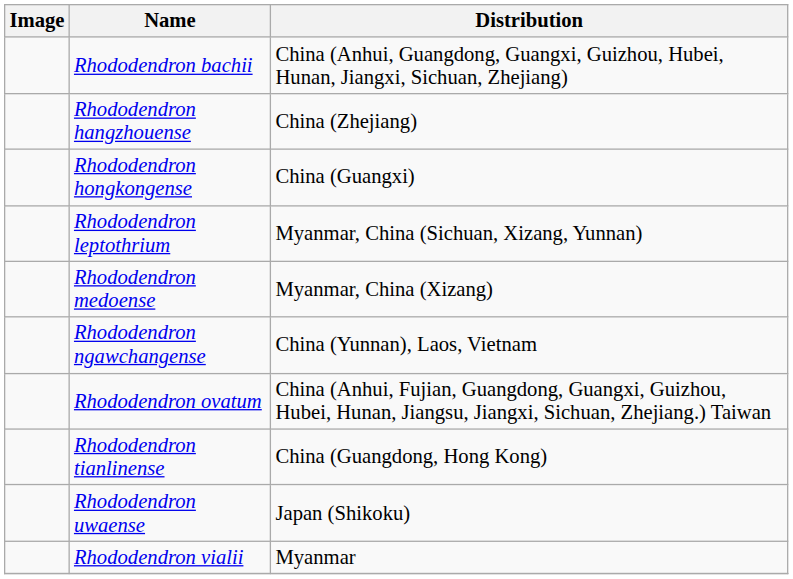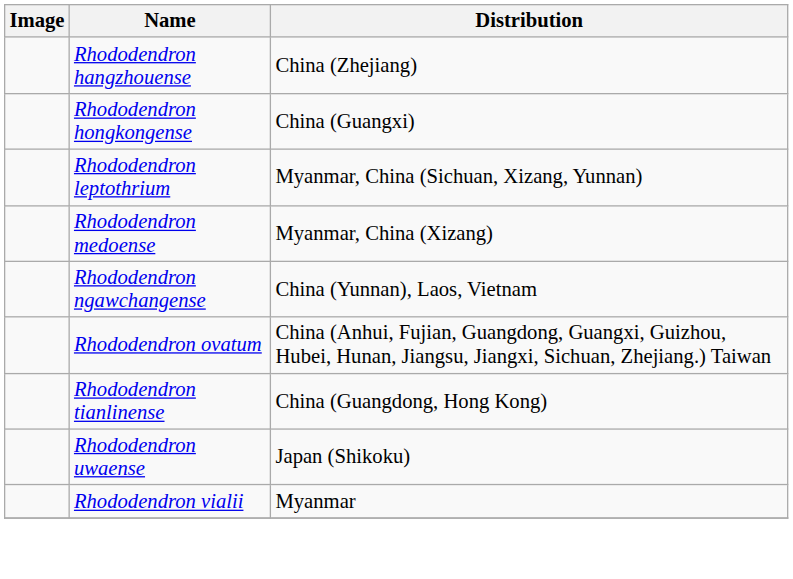- row: Rhododendron bachii | China (Anhui, Guangdong, Guangxi, Guizhou, Hubei, Hunan, Jiangxi, Sichuan, Zhejiang)
